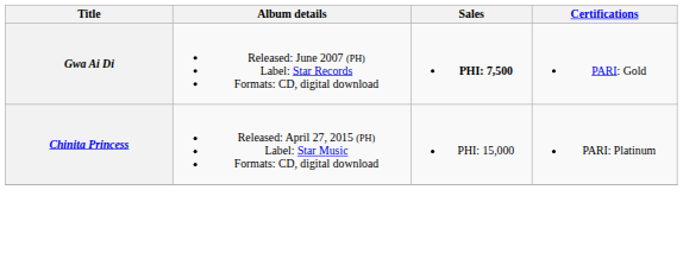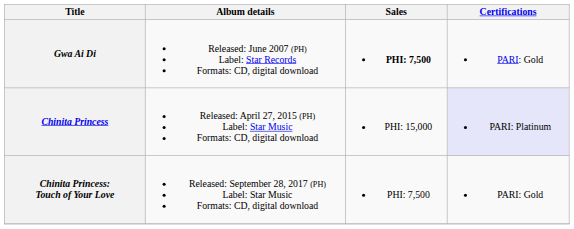Chinita Princess | Certifications: no background -> lavender background
+ row: Chinita Princess: Touch of Your Love | Released: September 28, 2017 (PH) Label: Star Music Formats: CD, digital download | PHI: 7,500 | PARI: Gold
